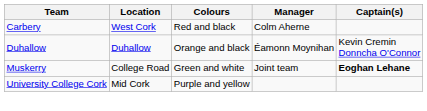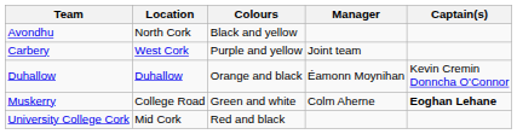+ row: Avondhu | North Cork | Black and yellow
Carbery | Colours: Red and black -> Purple and yellow
Carbery | Manager: Colm Aherne -> Joint team
Muskerry | Manager: Joint team -> Colm Aherne
University College Cork | Colours: Purple and yellow -> Red and black
